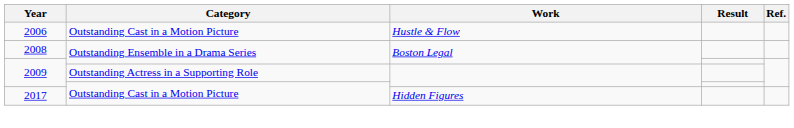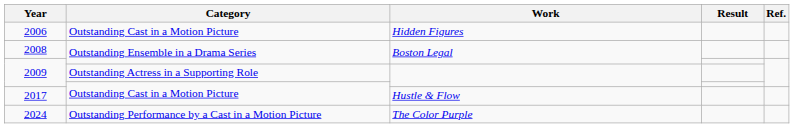2006 | Work: Hustle & Flow -> Hidden Figures
2017 | Work: Hidden Figures -> Hustle & Flow
+ row: 2024 | Outstanding Performance by a Cast in a Motion Picture | The Color Purple
